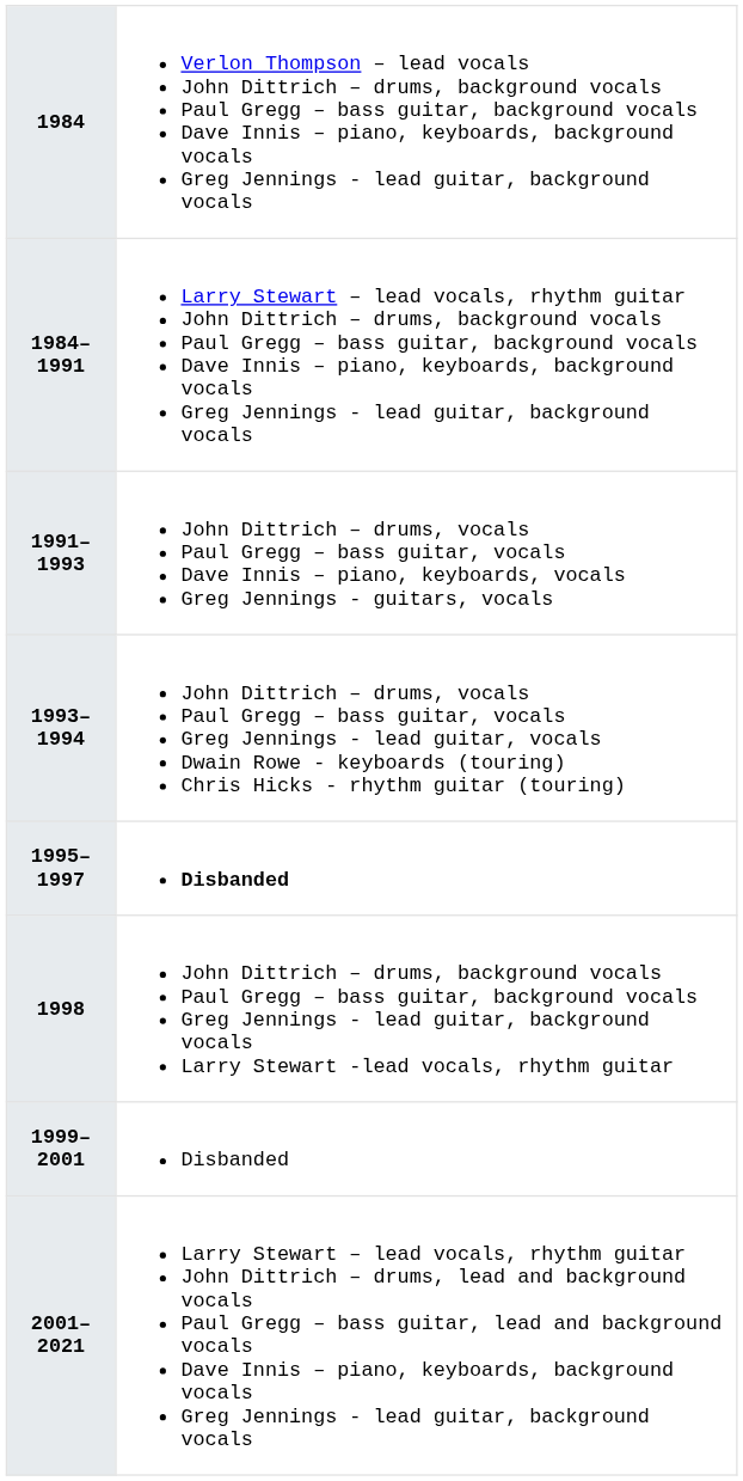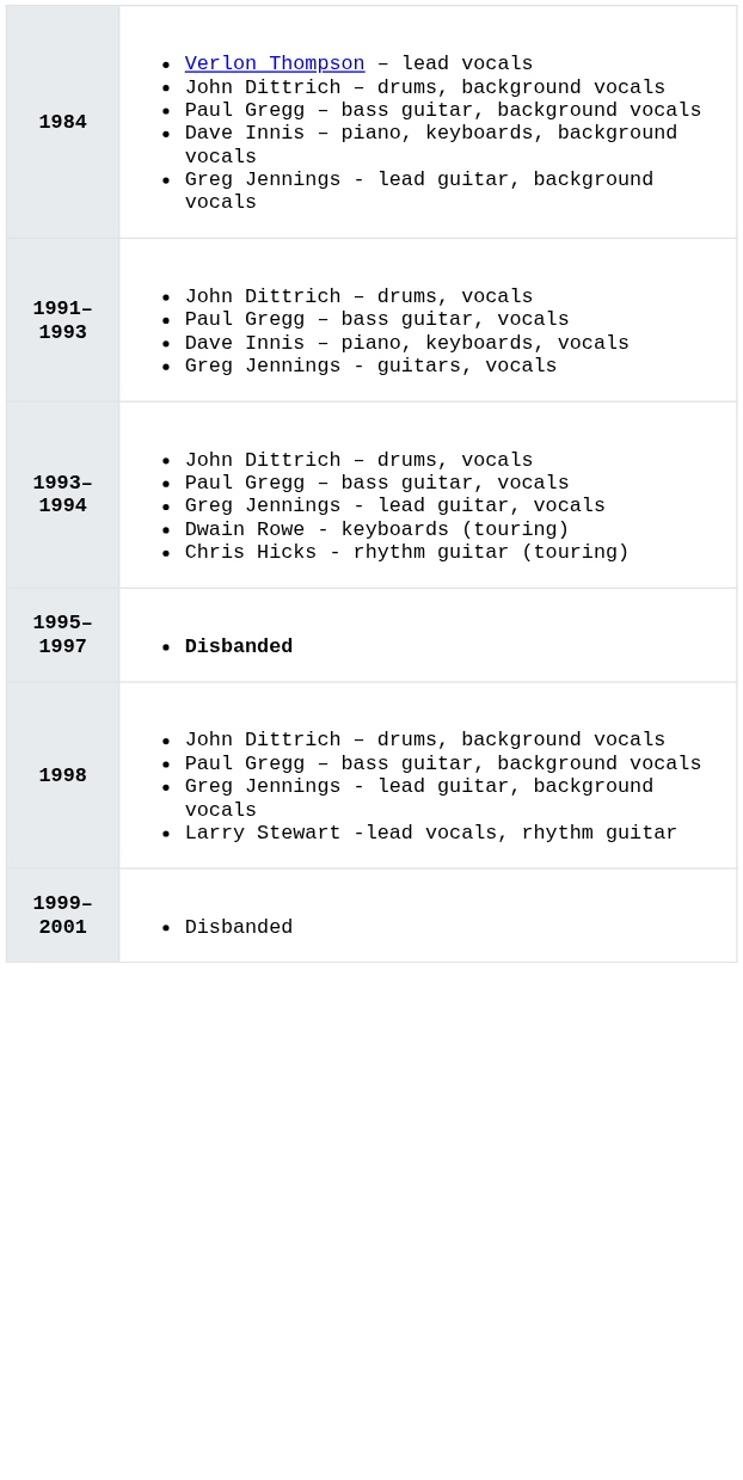- row: 1984–1991 | Larry Stewart – lead vocals, rhythm guitar John Dittrich – drums, background vocals Paul Gregg – bass guitar, background vocals Dave Innis – piano, keyboards, background vocals Greg Jennings - lead guitar, background vocals
- row: 2001–2021 | Larry Stewart – lead vocals, rhythm guitar John Dittrich – drums, lead and background vocals Paul Gregg – bass guitar, lead and background vocals Dave Innis – piano, keyboards, background vocals Greg Jennings - lead guitar, background vocals
